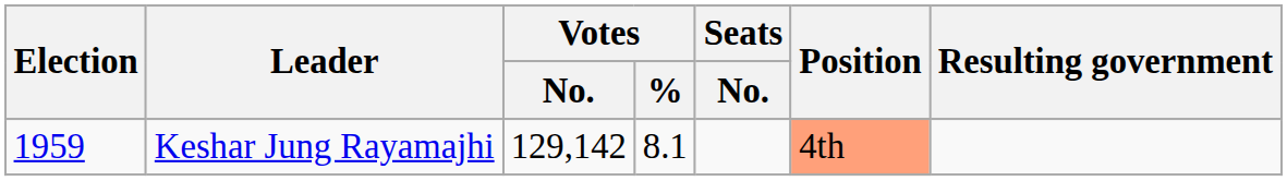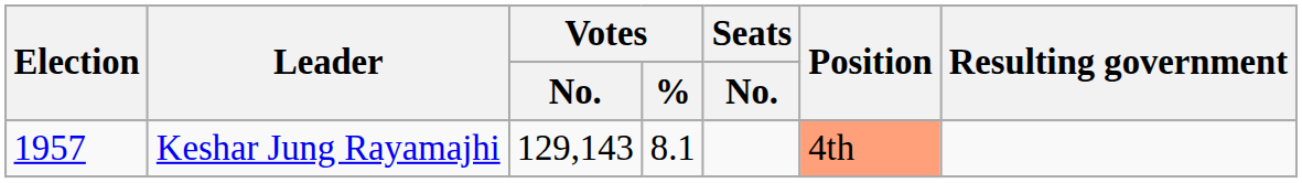Keshar Jung Rayamajhi | Election: 1959 -> 1957
Keshar Jung Rayamajhi | Votes / No.: 129,142 -> 129,143
